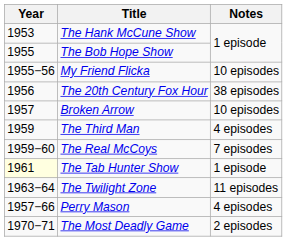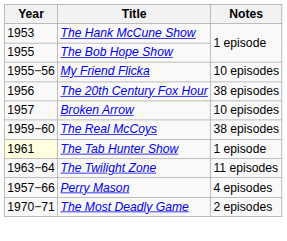- row: 1959 | The Third Man | 4 episodes
The Real McCoys | Notes: 7 episodes -> 38 episodes
